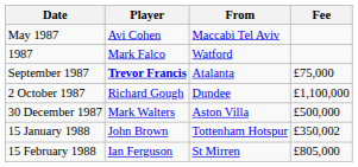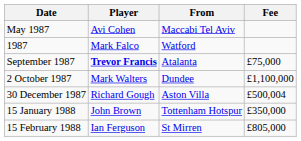2 October 1987 | Player: Richard Gough -> Mark Walters
30 December 1987 | Player: Mark Walters -> Richard Gough
30 December 1987 | Fee: £500,000 -> £500,004
15 January 1988 | Fee: £350,002 -> £350,000
